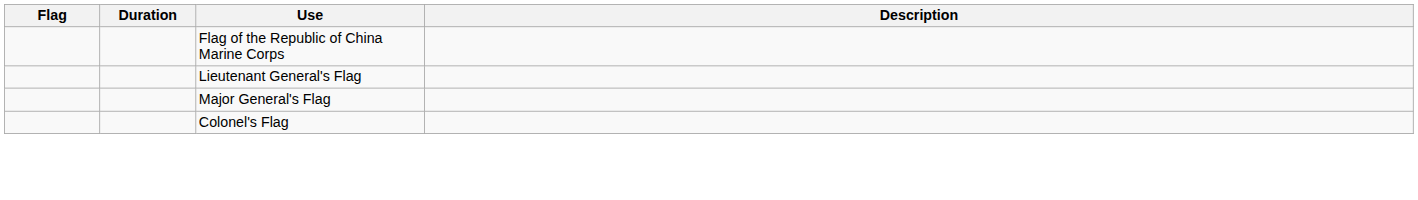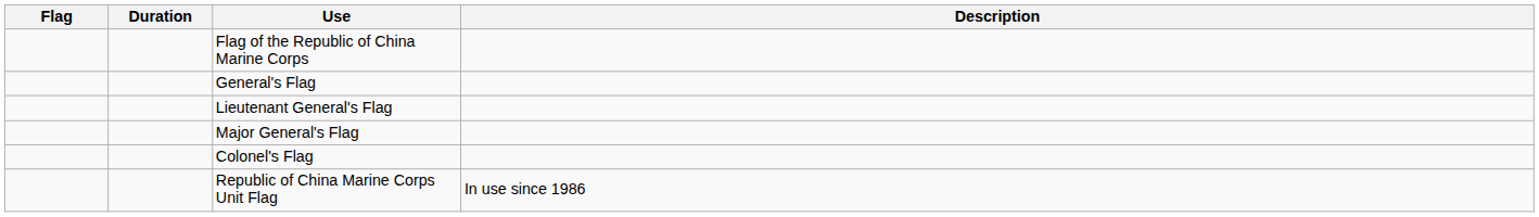+ row: General's Flag
+ row: Republic of China Marine Corps Unit Flag | In use since 1986
